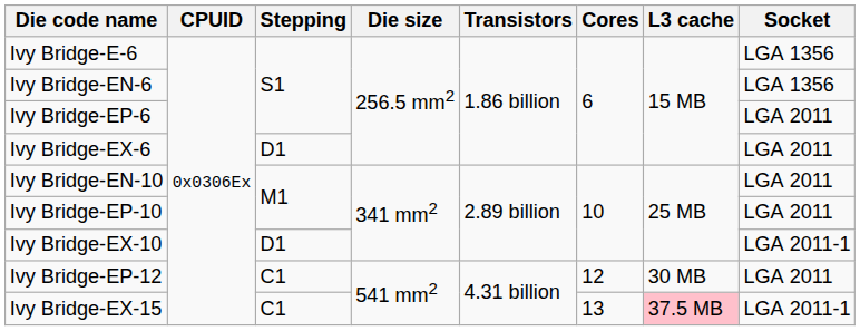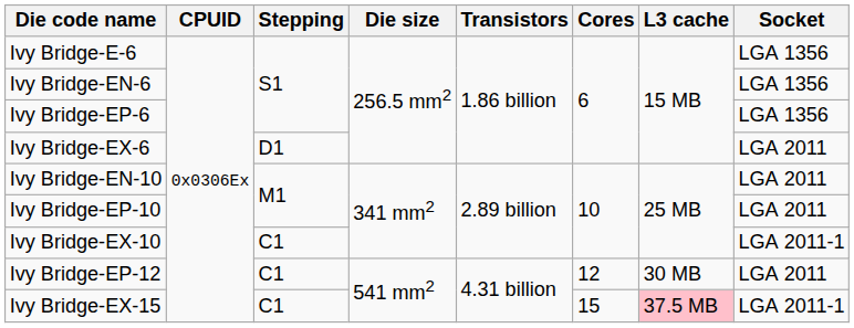Ivy Bridge-EP-6 | Socket: LGA 2011 -> LGA 1356
Ivy Bridge-EX-10 | Stepping: D1 -> C1
Ivy Bridge-EX-15 | Cores: 13 -> 15
